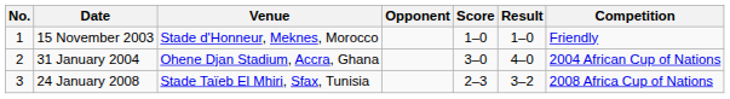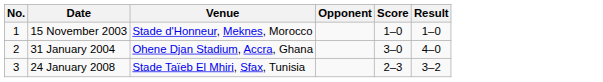- column: Competition | Friendly | 2004 African Cup of Nations | 2008 Africa Cup of Nations
